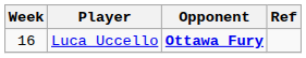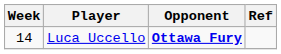Luca Uccello | Week: 16 -> 14
